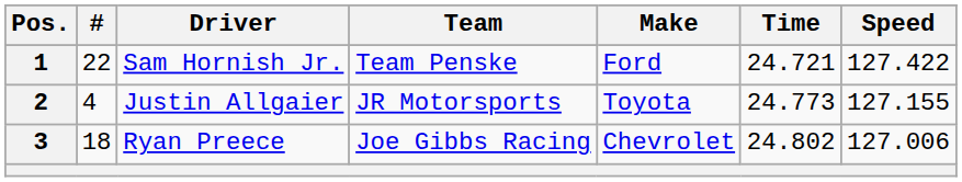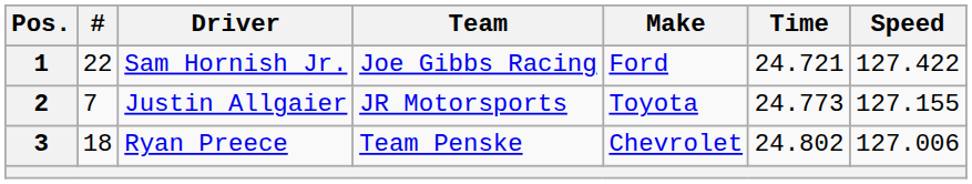1 | Team: Team Penske -> Joe Gibbs Racing
2 | #: 4 -> 7
3 | Team: Joe Gibbs Racing -> Team Penske
